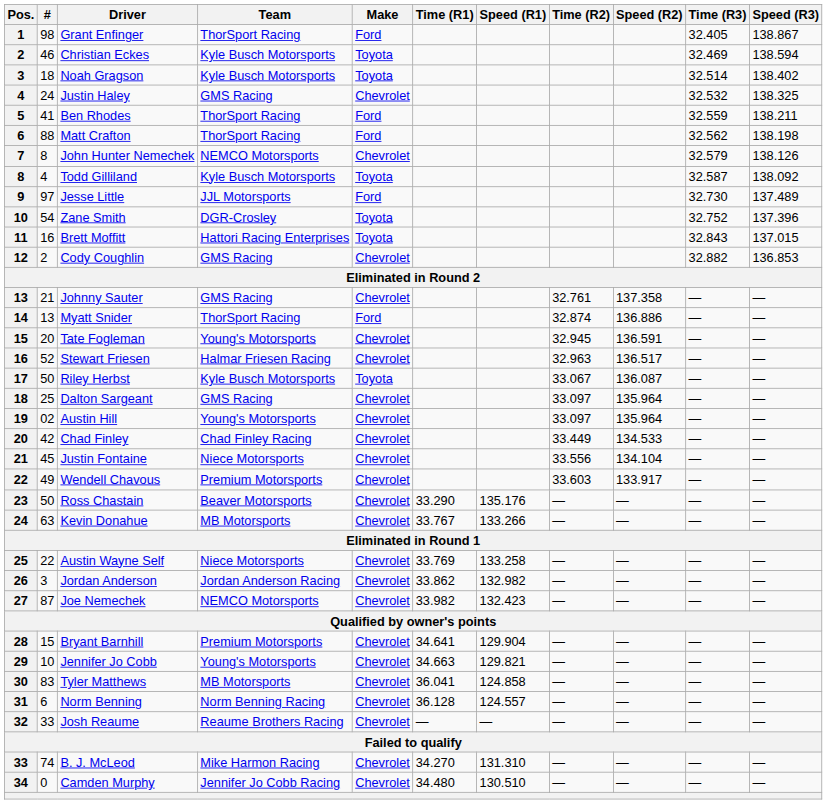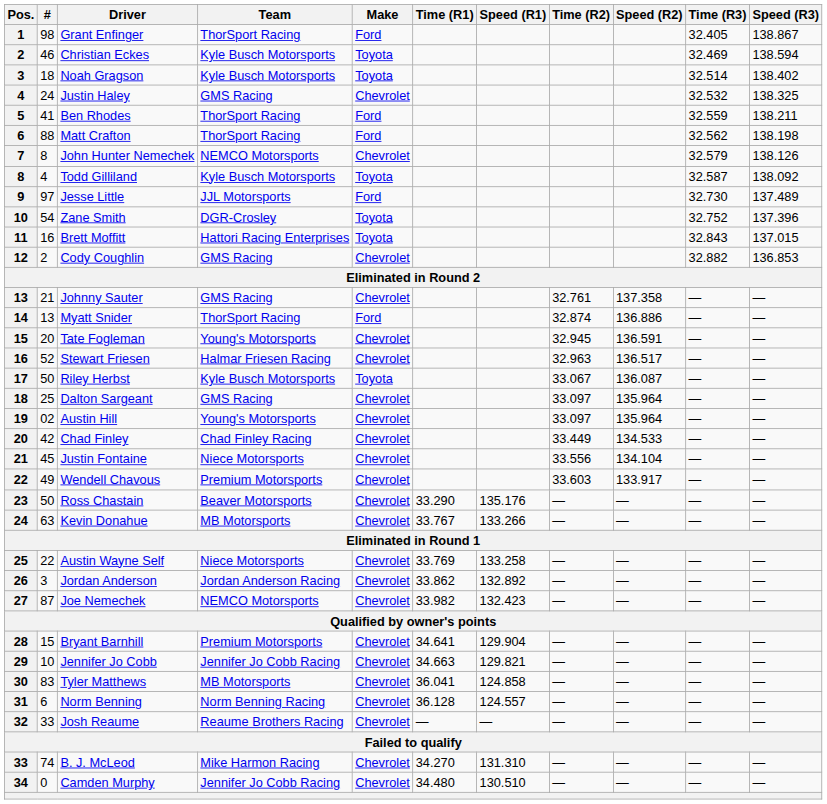Jordan Anderson | Speed (R1): 132.982 -> 132.892
Jennifer Jo Cobb | Team: Young's Motorsports -> Jennifer Jo Cobb Racing
